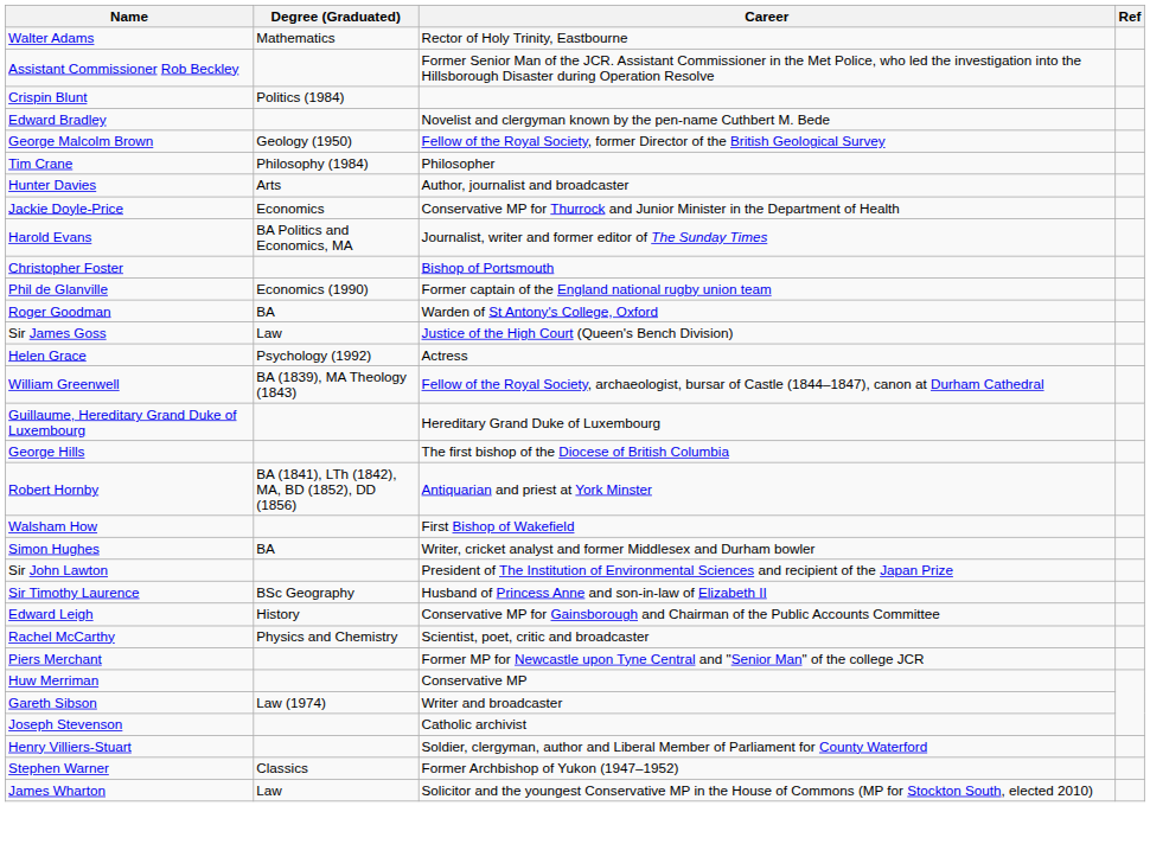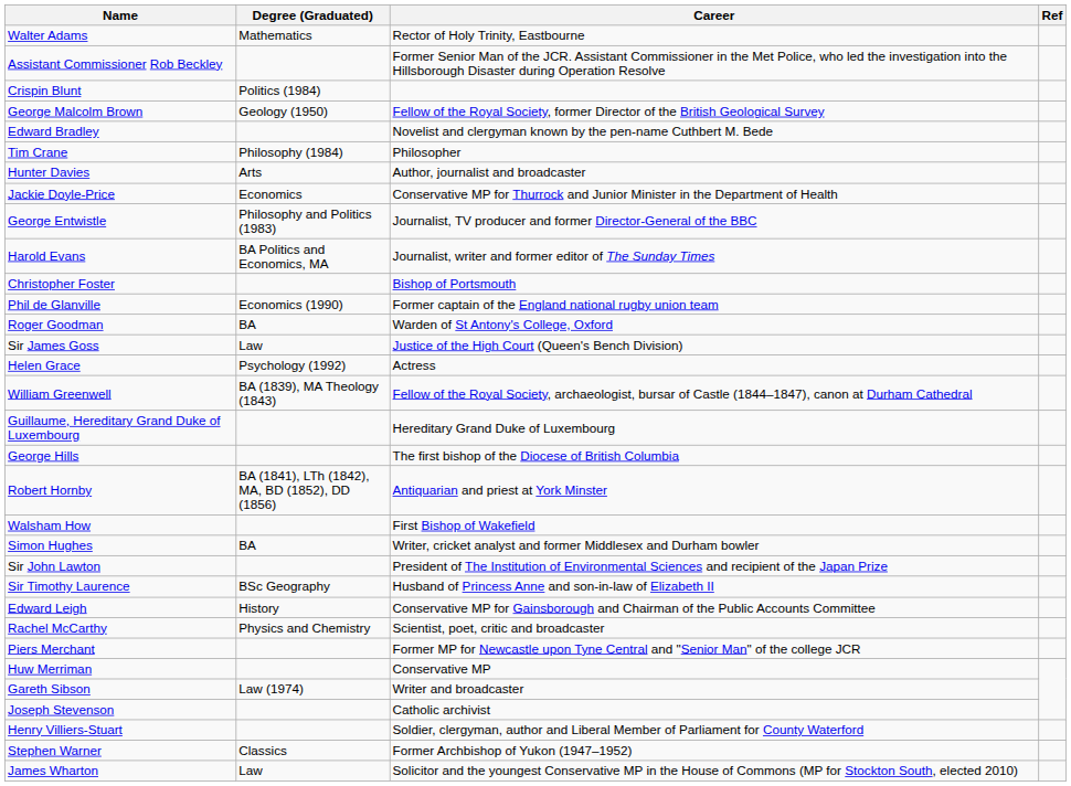rows swapped: Edward Bradley <-> George Malcolm Brown
+ row: George Entwistle | Philosophy and Politics (1983) | Journalist, TV producer and former Director-General of the BBC
